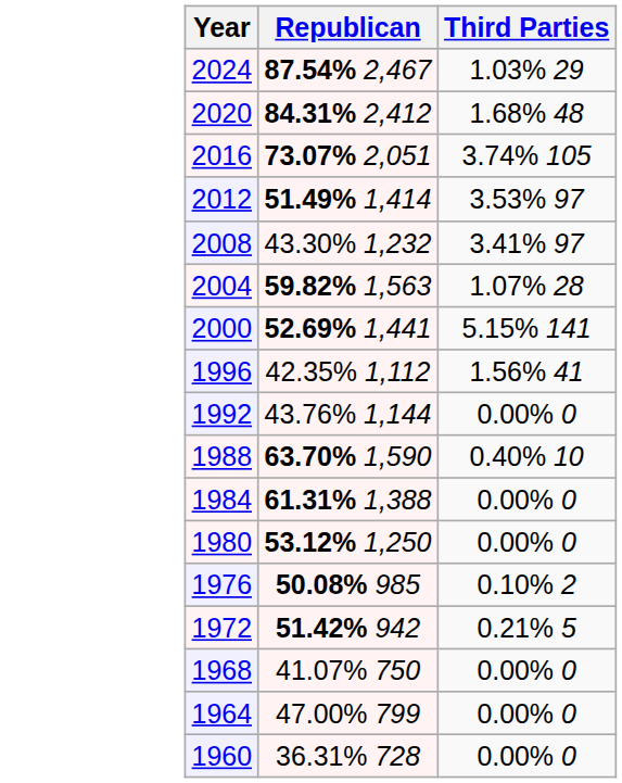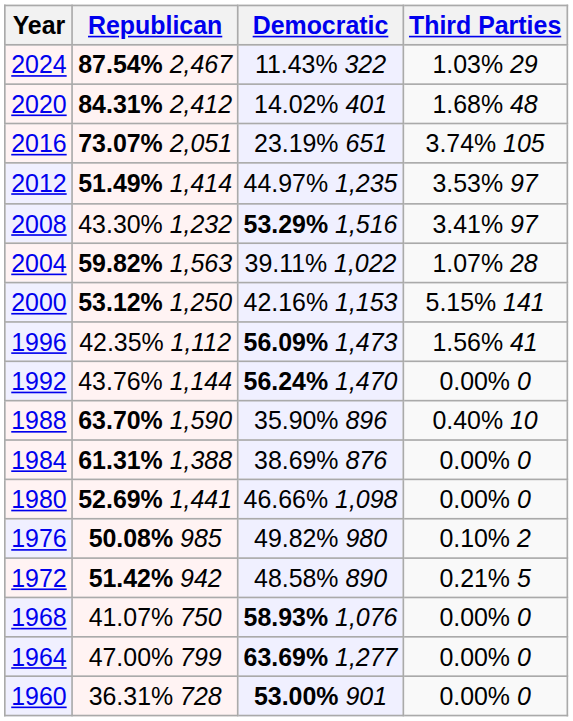+ column: Democratic | 11.43% 322 | 14.02% 401 | 23.19% 651 | 44.97% 1,235 | 53.29% 1,516 | 39.11% 1,022 | 42.16% 1,153 | 56.09% 1,473 | 56.24% 1,470 | 35.90% 896 | 38.69% 876 | 46.66% 1,098 | 49.82% 980 | 48.58% 890 | 58.93% 1,076 | 63.69% 1,277 | 53.00% 901
2000 | Republican: 52.69% 1,441 -> 53.12% 1,250
1980 | Republican: 53.12% 1,250 -> 52.69% 1,441
